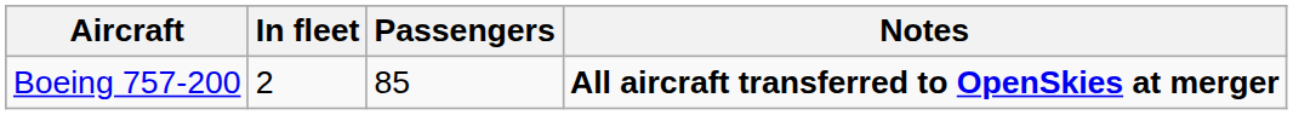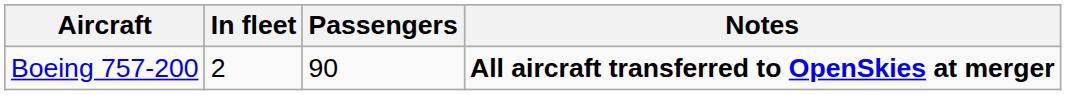Boeing 757-200 | Passengers: 85 -> 90
